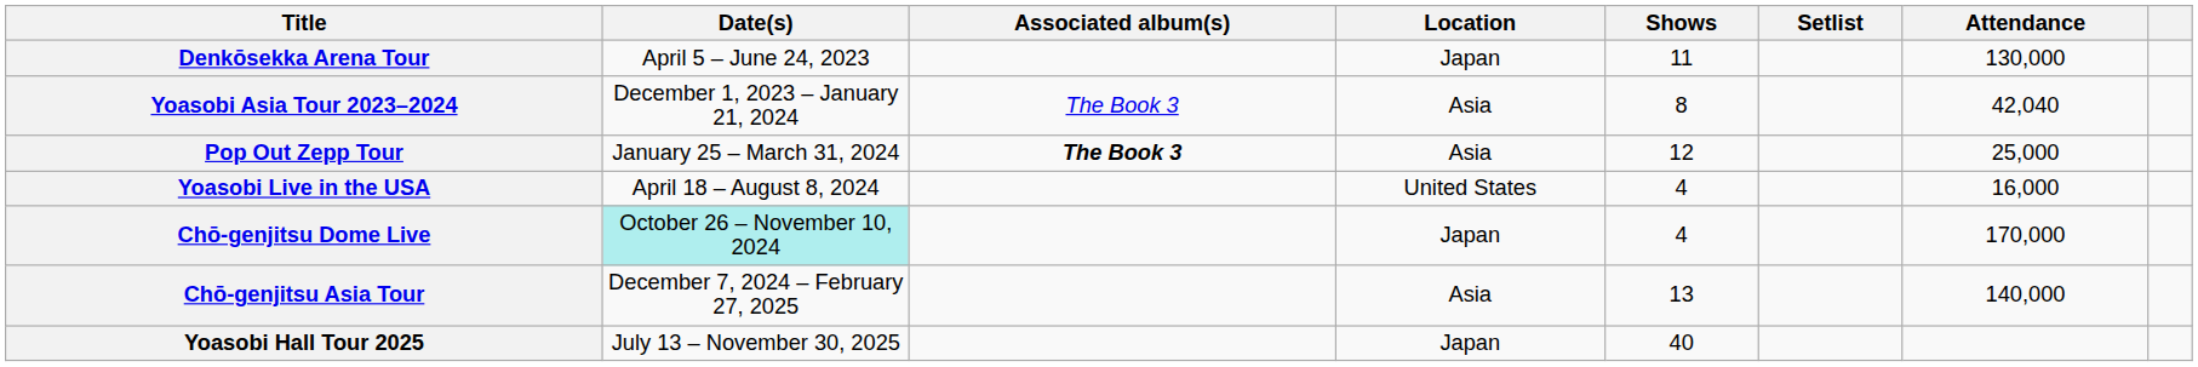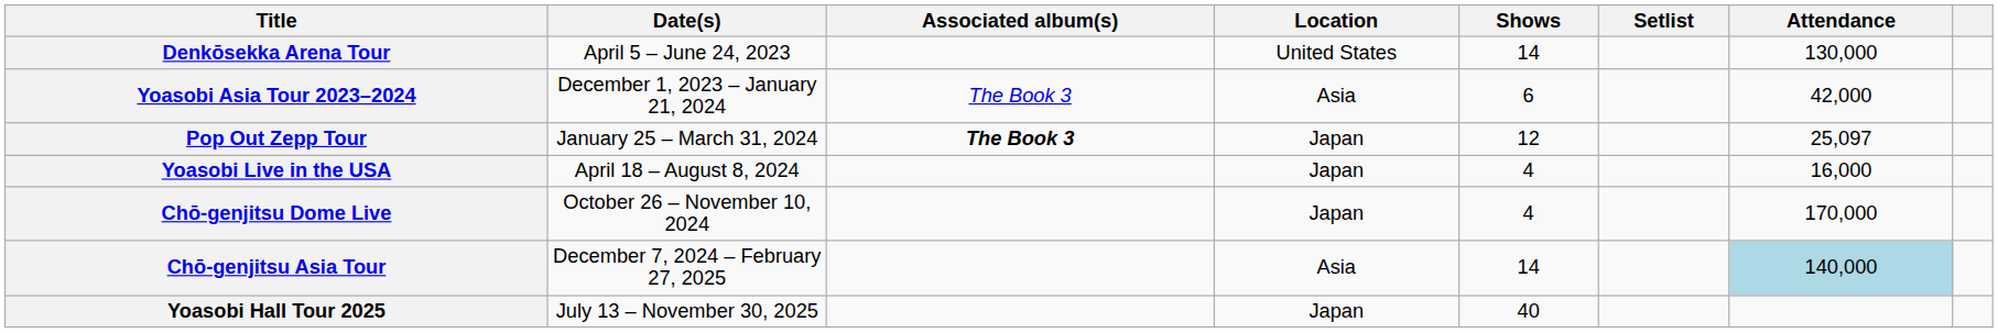Denkōsekka Arena Tour | Location: Japan -> United States
Denkōsekka Arena Tour | Shows: 11 -> 14
Yoasobi Asia Tour 2023–2024 | Shows: 8 -> 6
Yoasobi Asia Tour 2023–2024 | Attendance: 42,040 -> 42,000
Pop Out Zepp Tour | Location: Asia -> Japan
Pop Out Zepp Tour | Attendance: 25,000 -> 25,097
Yoasobi Live in the USA | Location: United States -> Japan
Chō-genjitsu Dome Live | Date(s): paleturquoise background -> no background
Chō-genjitsu Asia Tour | Shows: 13 -> 14
Chō-genjitsu Asia Tour | Attendance: no background -> lightblue background
